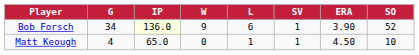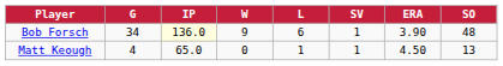Bob Forsch | SO: 52 -> 48
Matt Keough | SO: 10 -> 13
